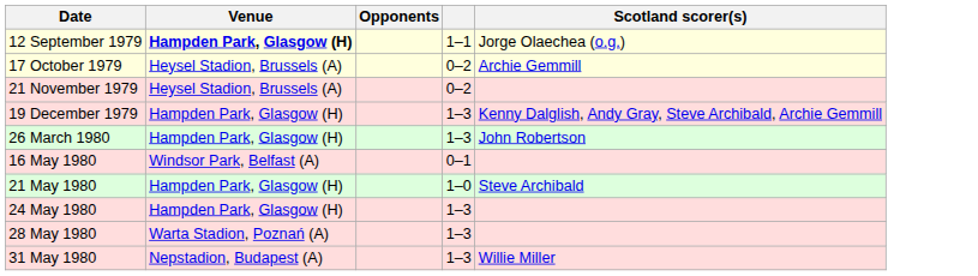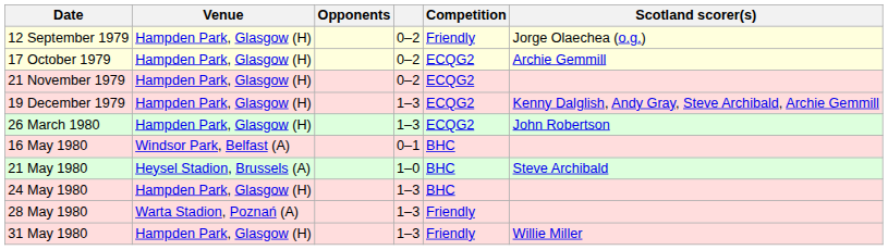+ column: Competition | Friendly | ECQG2 | ECQG2 | ECQG2 | ECQG2 | BHC | BHC | BHC | Friendly | Friendly
12 September 1979 | Venue: bold -> normal
12 September 1979 | column 4: 1–1 -> 0–2
17 October 1979 | Venue: Heysel Stadion, Brussels (A) -> Hampden Park, Glasgow (H)
21 November 1979 | Venue: Heysel Stadion, Brussels (A) -> Hampden Park, Glasgow (H)
21 May 1980 | Venue: Hampden Park, Glasgow (H) -> Heysel Stadion, Brussels (A)
31 May 1980 | Venue: Nepstadion, Budapest (A) -> Hampden Park, Glasgow (H)
